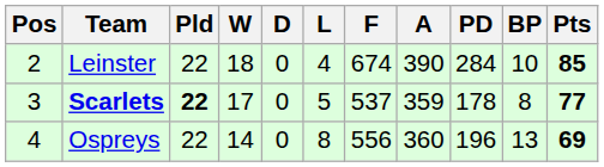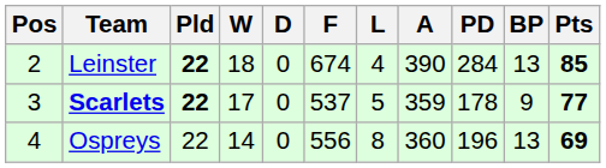columns swapped: L <-> F
Leinster | Pld: normal -> bold
Leinster | BP: 10 -> 13
Scarlets | BP: 8 -> 9
